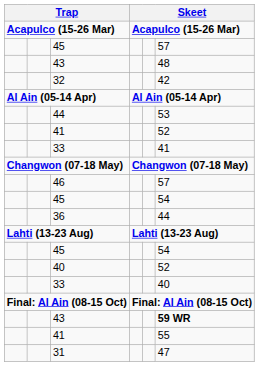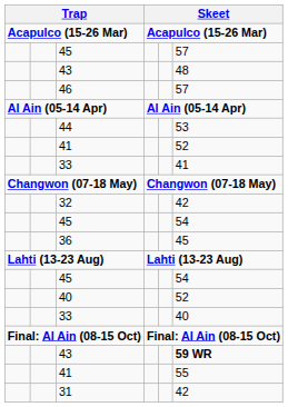rows swapped: 32 <-> 46
36 | column 6: 44 -> 45
31 | column 6: 47 -> 42
